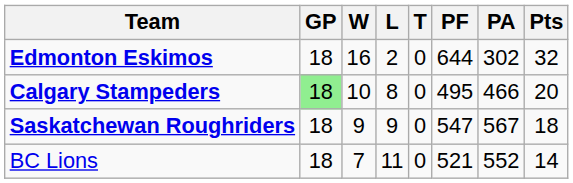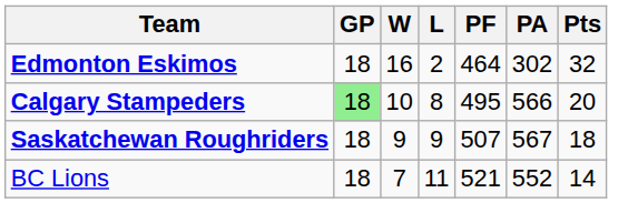- column: T | 0 | 0 | 0 | 0
Edmonton Eskimos | PF: 644 -> 464
Calgary Stampeders | PA: 466 -> 566
Saskatchewan Roughriders | PF: 547 -> 507
